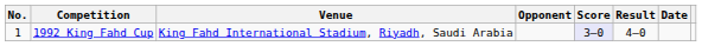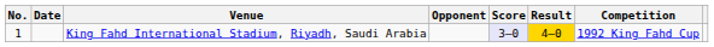columns swapped: Date <-> Competition
King Fahd International Stadium, Riyadh, Saudi Arabia | Result: no background -> gold background
